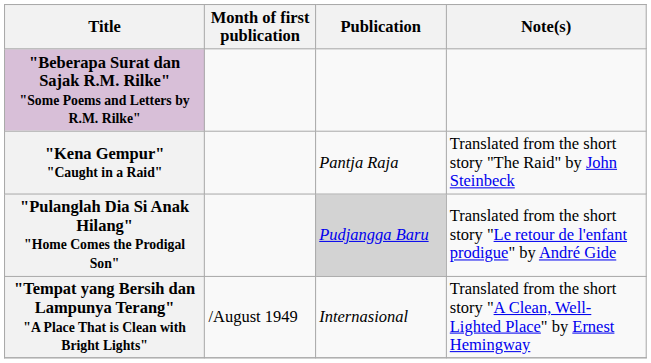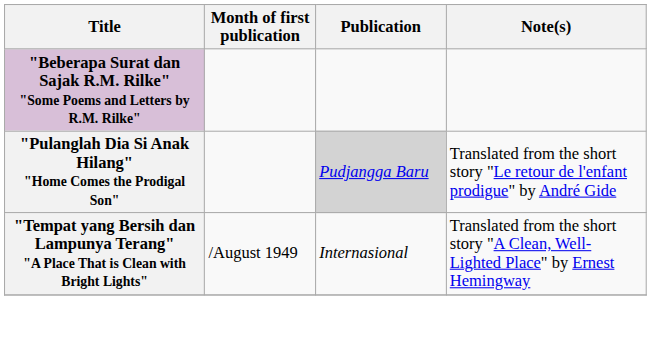- row: "Kena Gempur" "Caught in a Raid" | Pantja Raja | Translated from the short story "The Raid" by John Steinbeck
